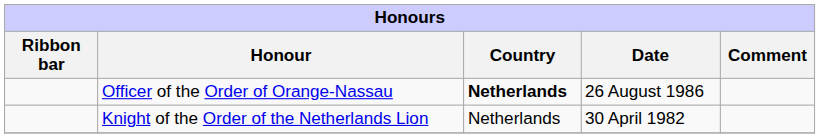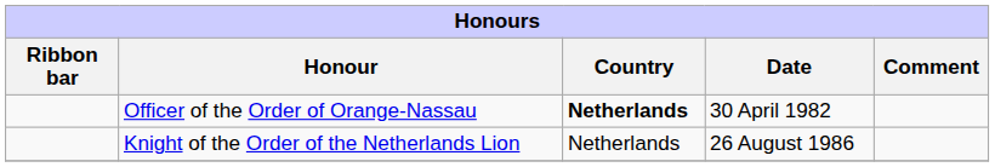Officer of the Order of Orange-Nassau | Date: 26 August 1986 -> 30 April 1982
Knight of the Order of the Netherlands Lion | Date: 30 April 1982 -> 26 August 1986
